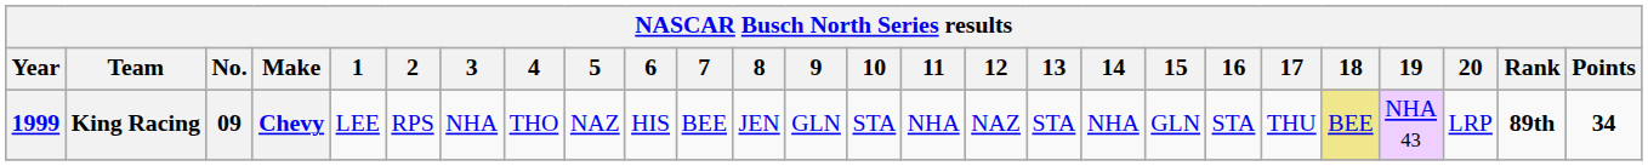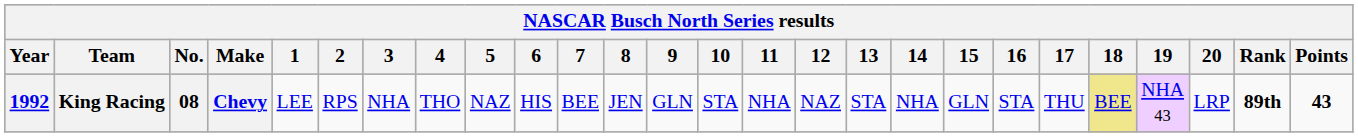King Racing | Year: 1999 -> 1992
King Racing | No.: 09 -> 08
King Racing | Points: 34 -> 43
